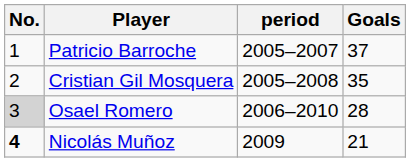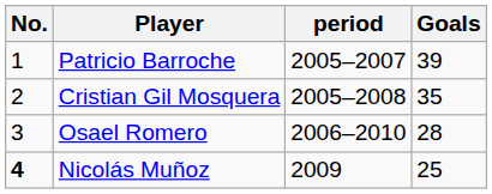Patricio Barroche | Goals: 37 -> 39
Osael Romero | No.: lightgrey background -> no background
Nicolás Muñoz | Goals: 21 -> 25
